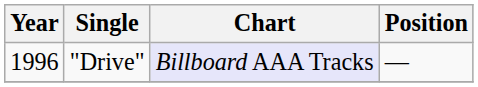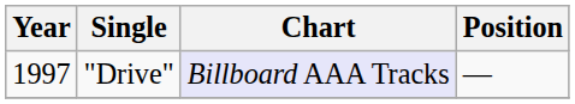"Drive" | Year: 1996 -> 1997
